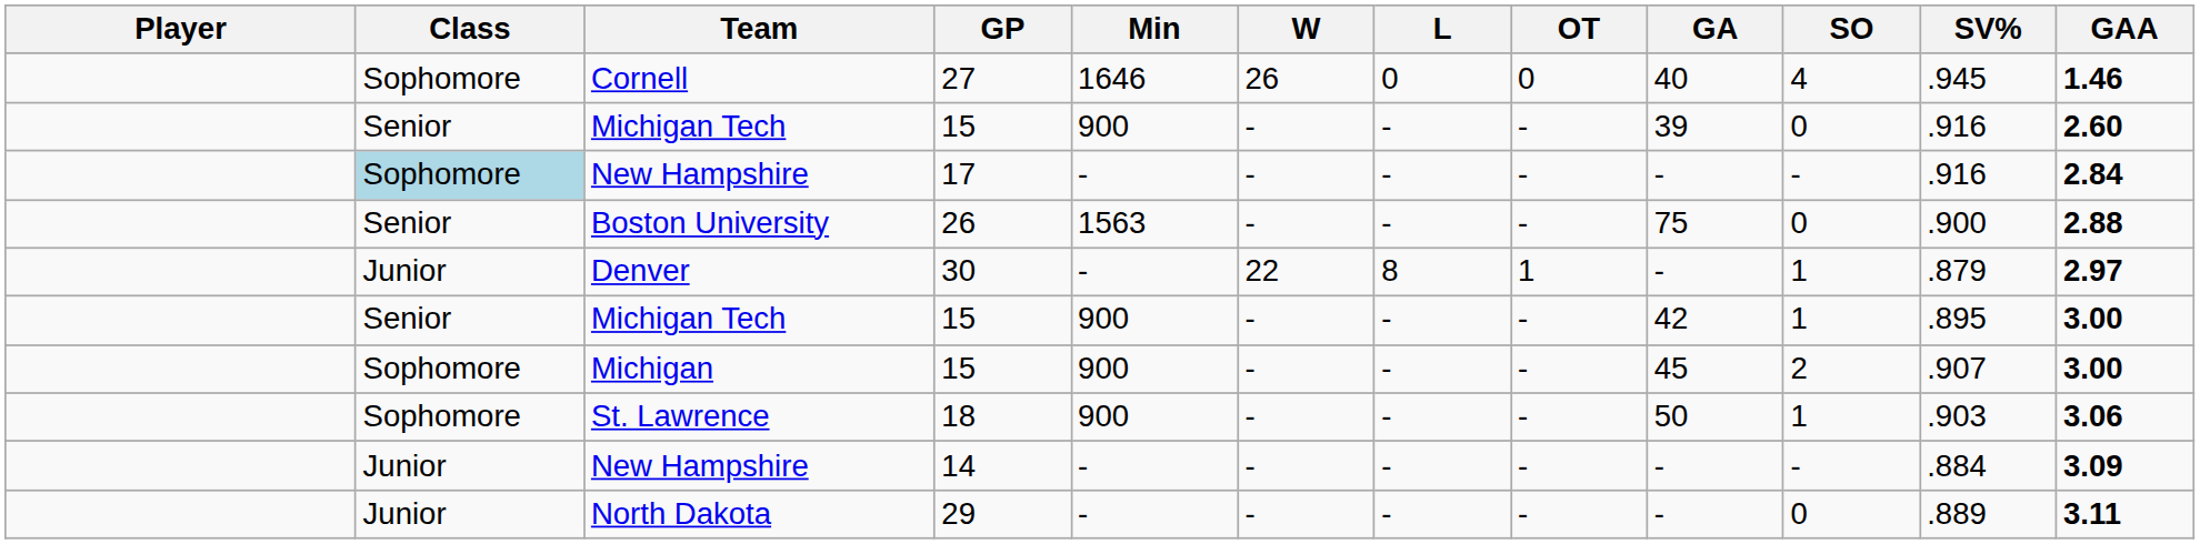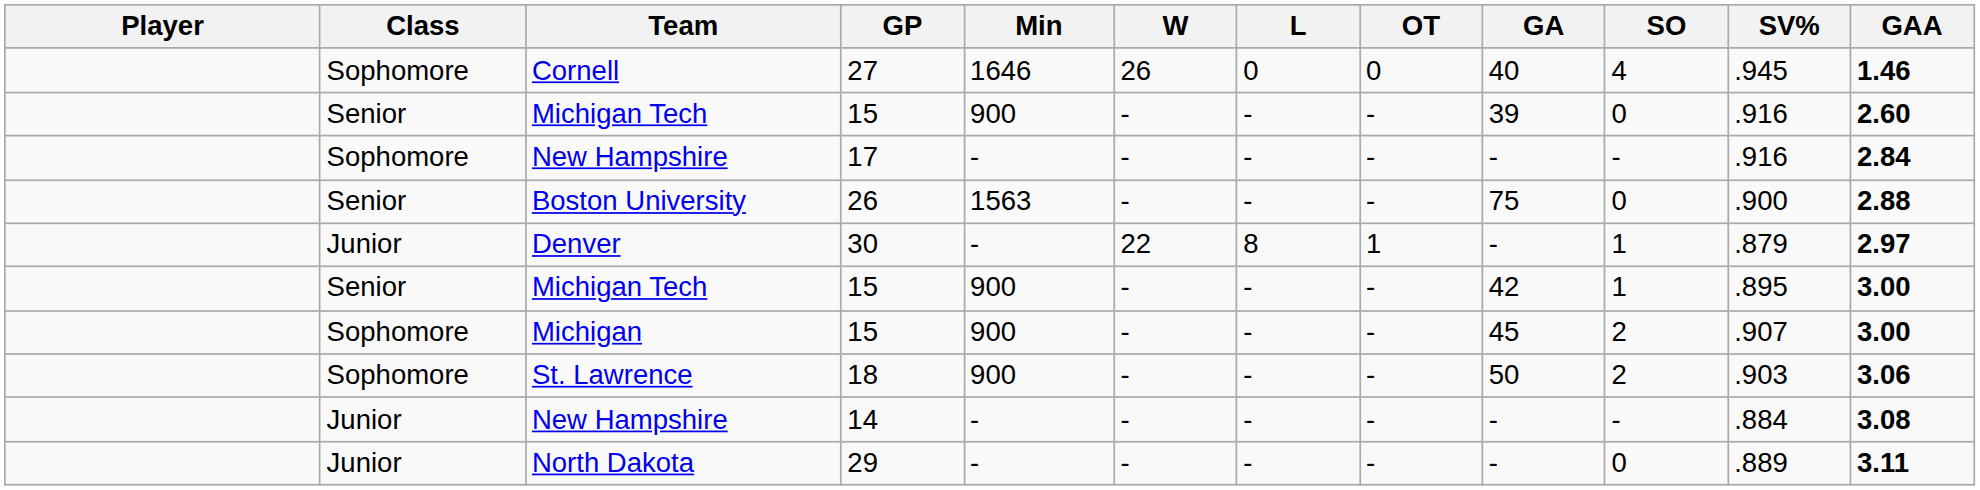New Hampshire / 17 | Class: lightblue background -> no background
St. Lawrence | SO: 1 -> 2
New Hampshire / 14 | GAA: 3.09 -> 3.08
